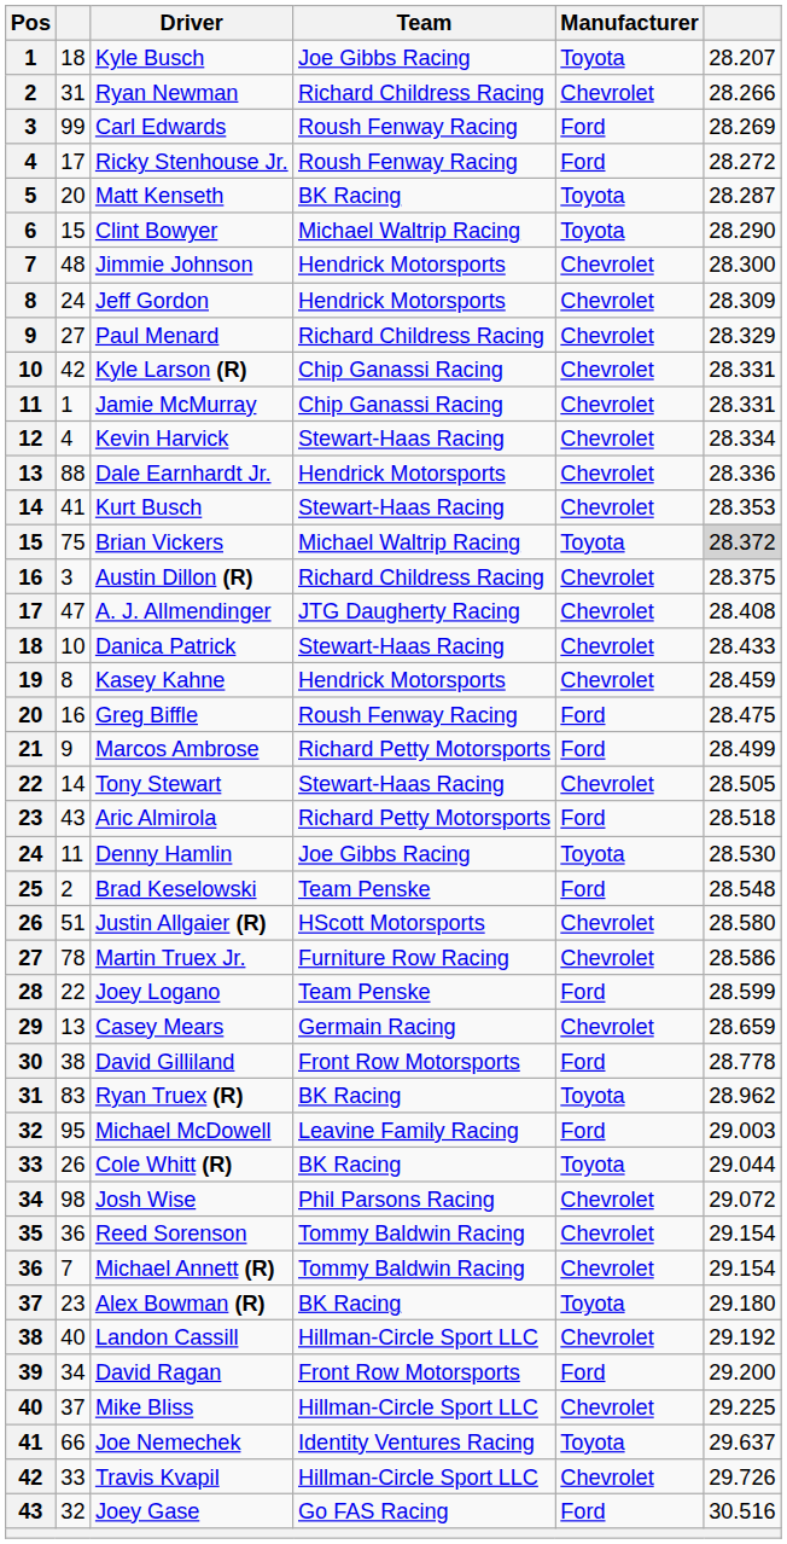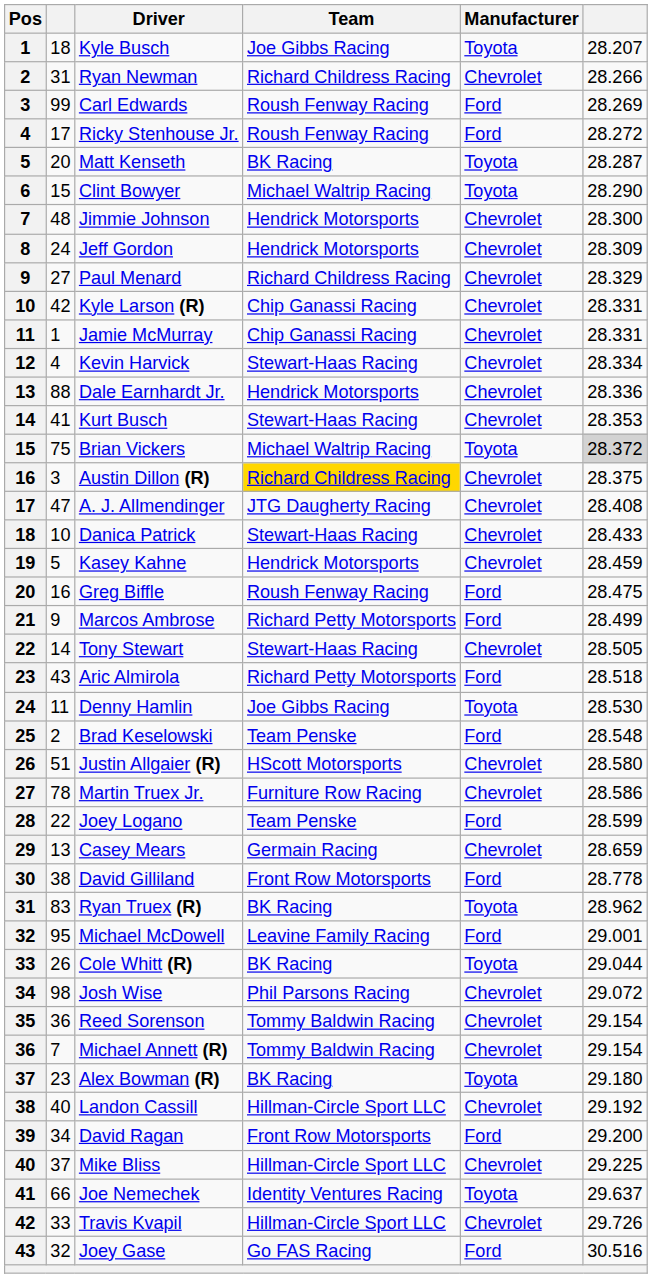Austin Dillon (R) | Team: no background -> gold background
Kasey Kahne | column 2: 8 -> 5
Michael McDowell | column 6: 29.003 -> 29.001
